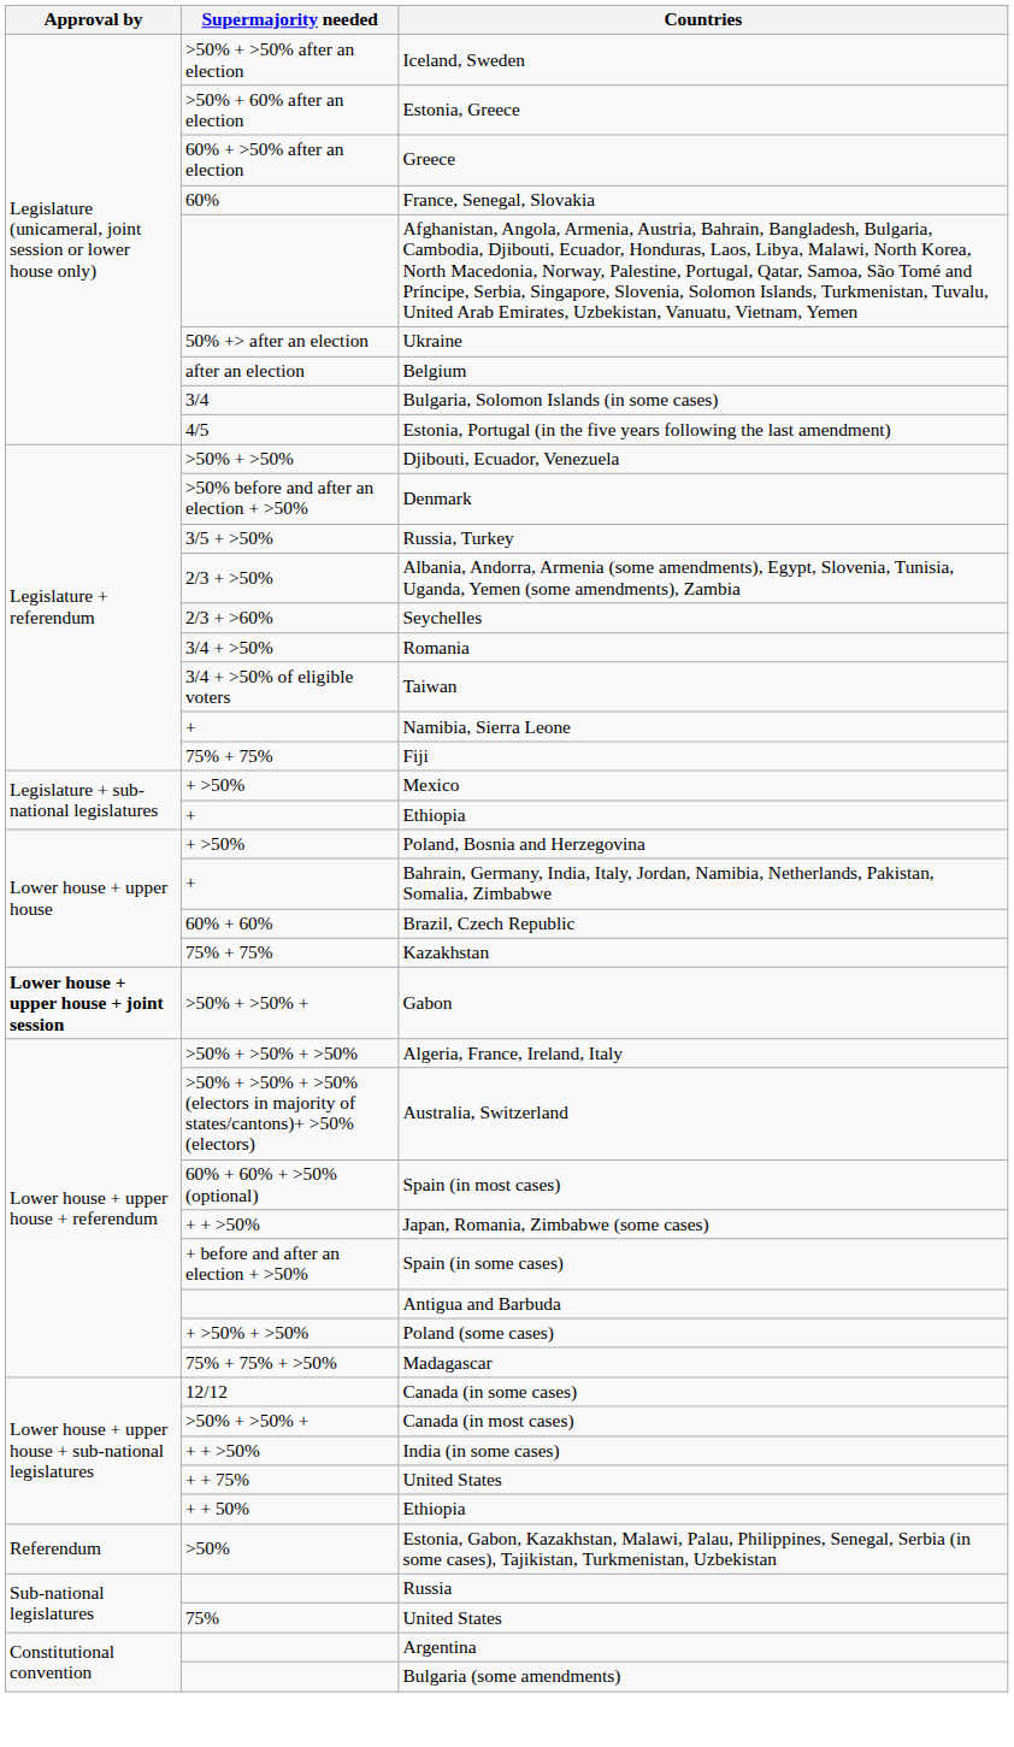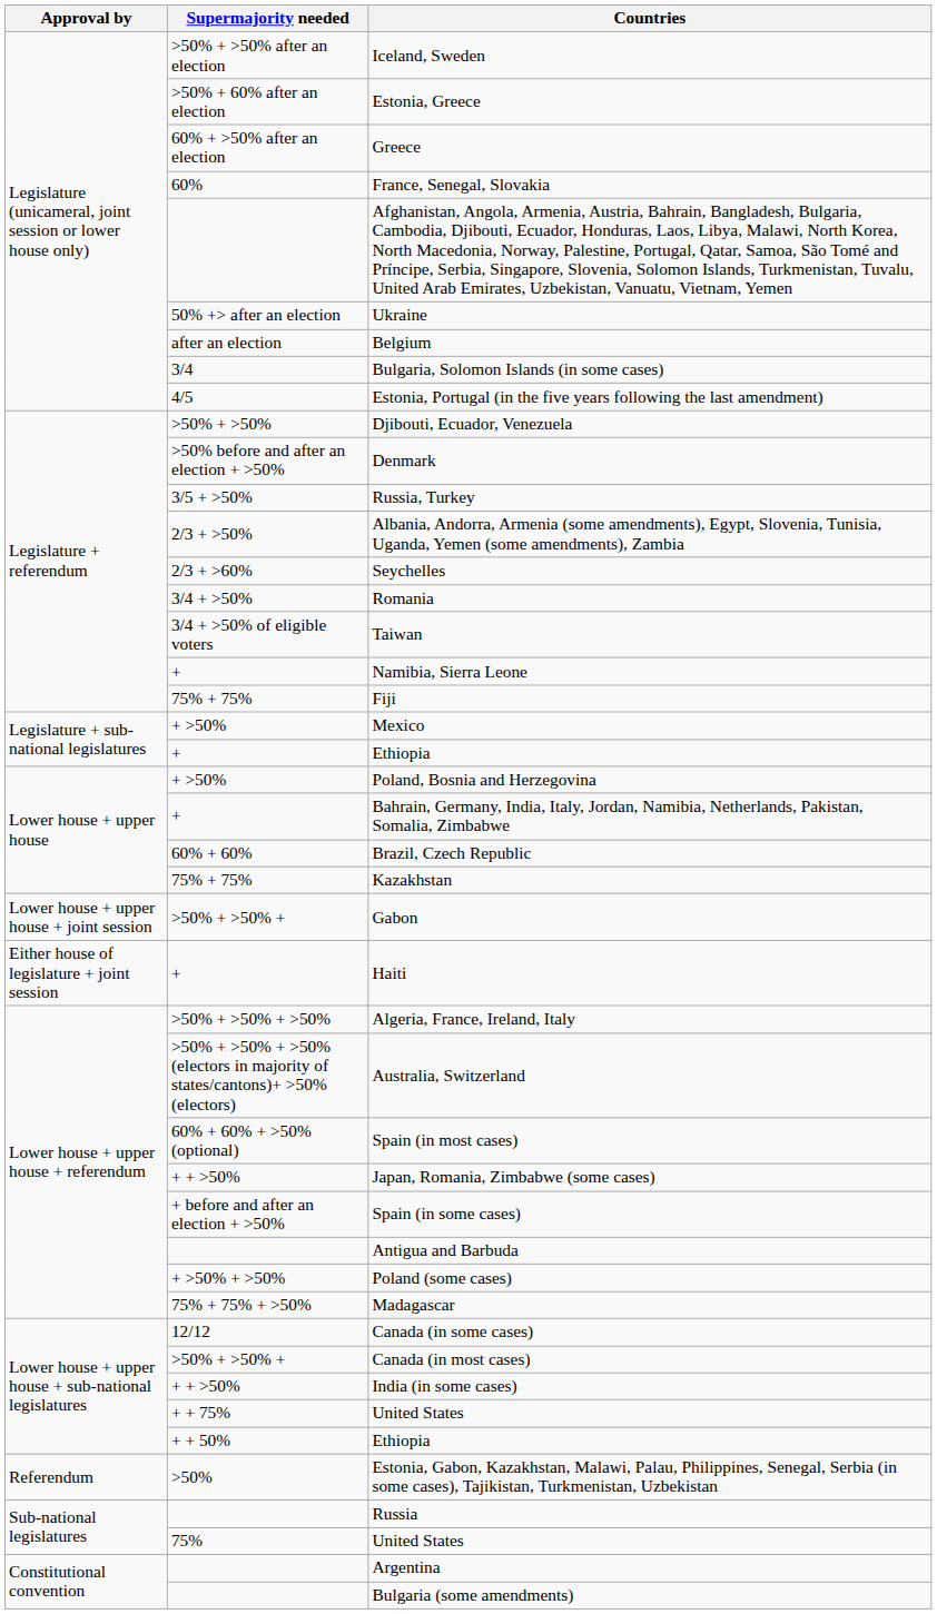Gabon | Approval by: bold -> normal
+ row: Either house of legislature + joint session | + | Haiti
